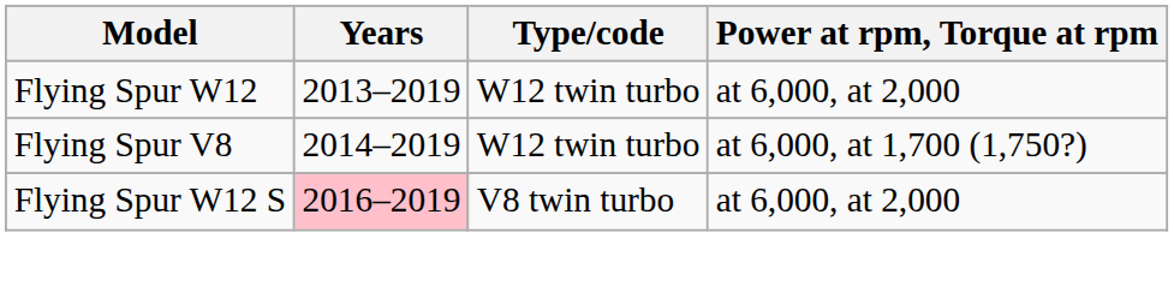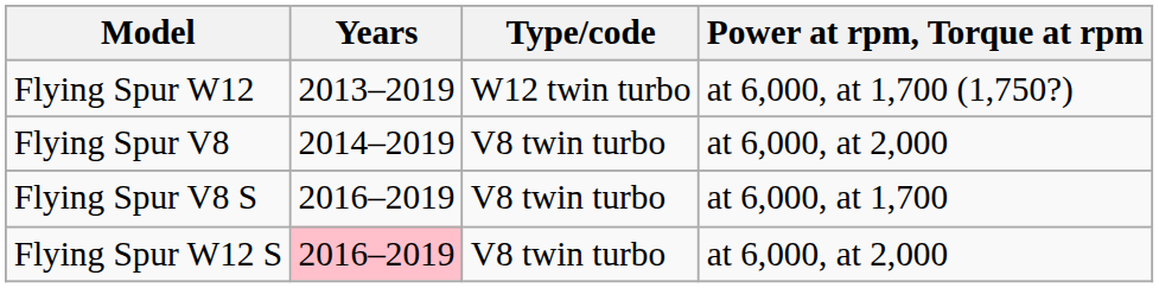Flying Spur W12 | Power at rpm, Torque at rpm: at 6,000, at 2,000 -> at 6,000, at 1,700 (1,750?)
Flying Spur V8 | Type/code: W12 twin turbo -> V8 twin turbo
Flying Spur V8 | Power at rpm, Torque at rpm: at 6,000, at 1,700 (1,750?) -> at 6,000, at 2,000
+ row: Flying Spur V8 S | 2016–2019 | V8 twin turbo | at 6,000, at 1,700
